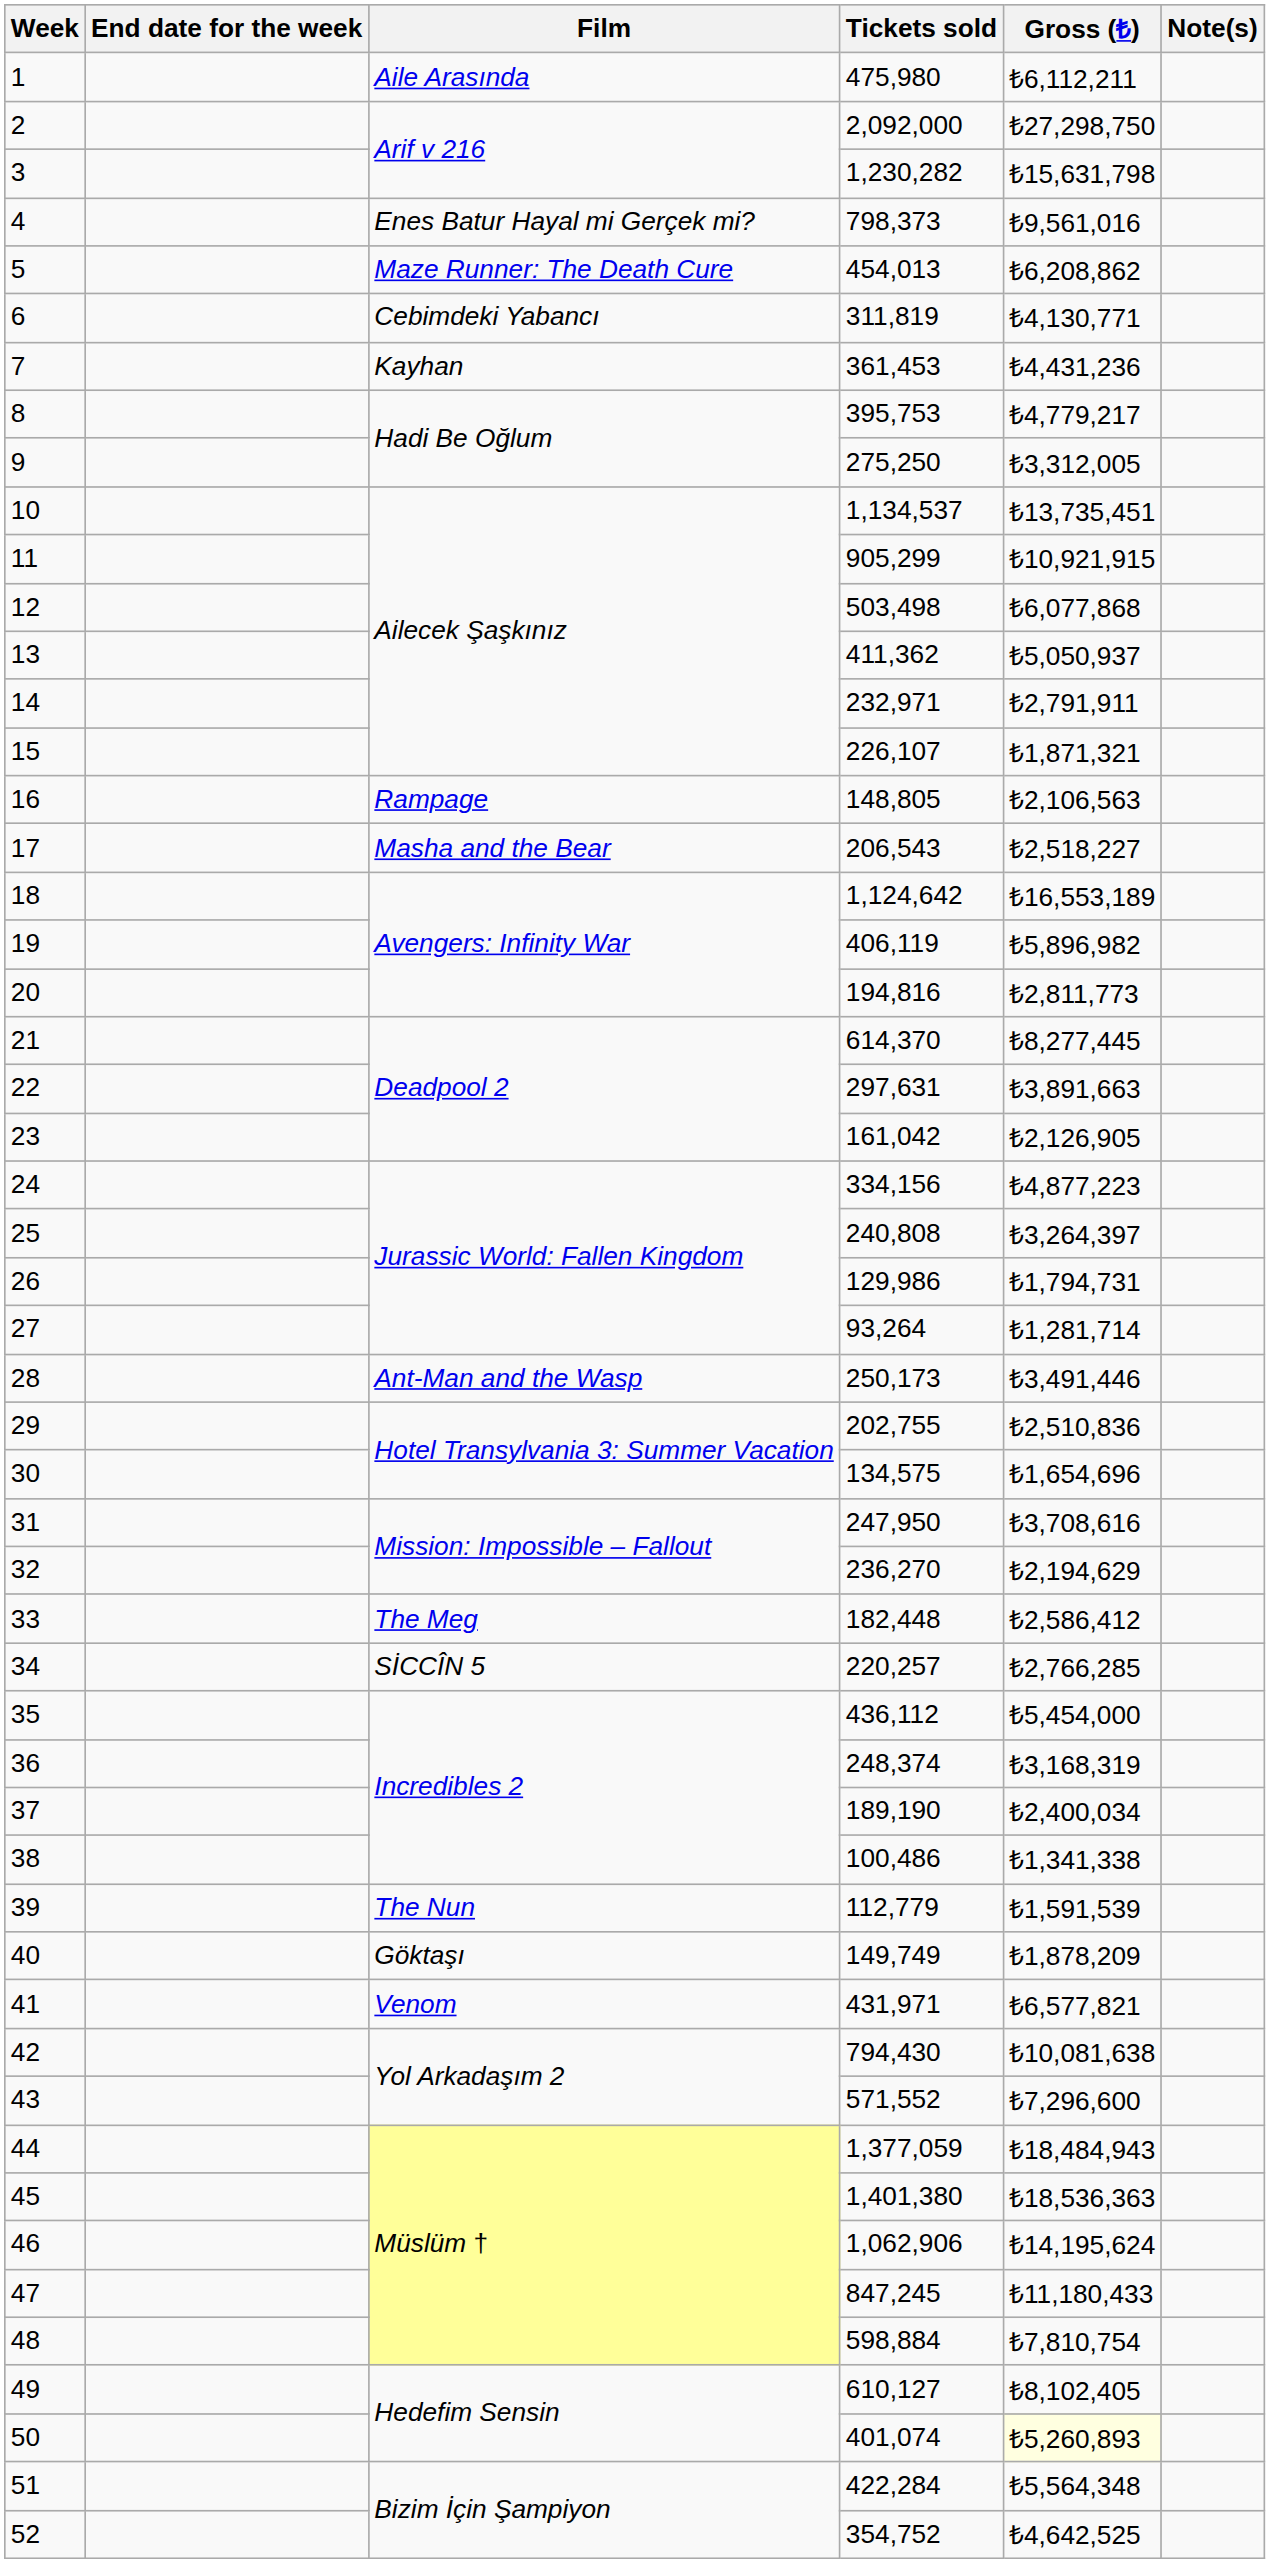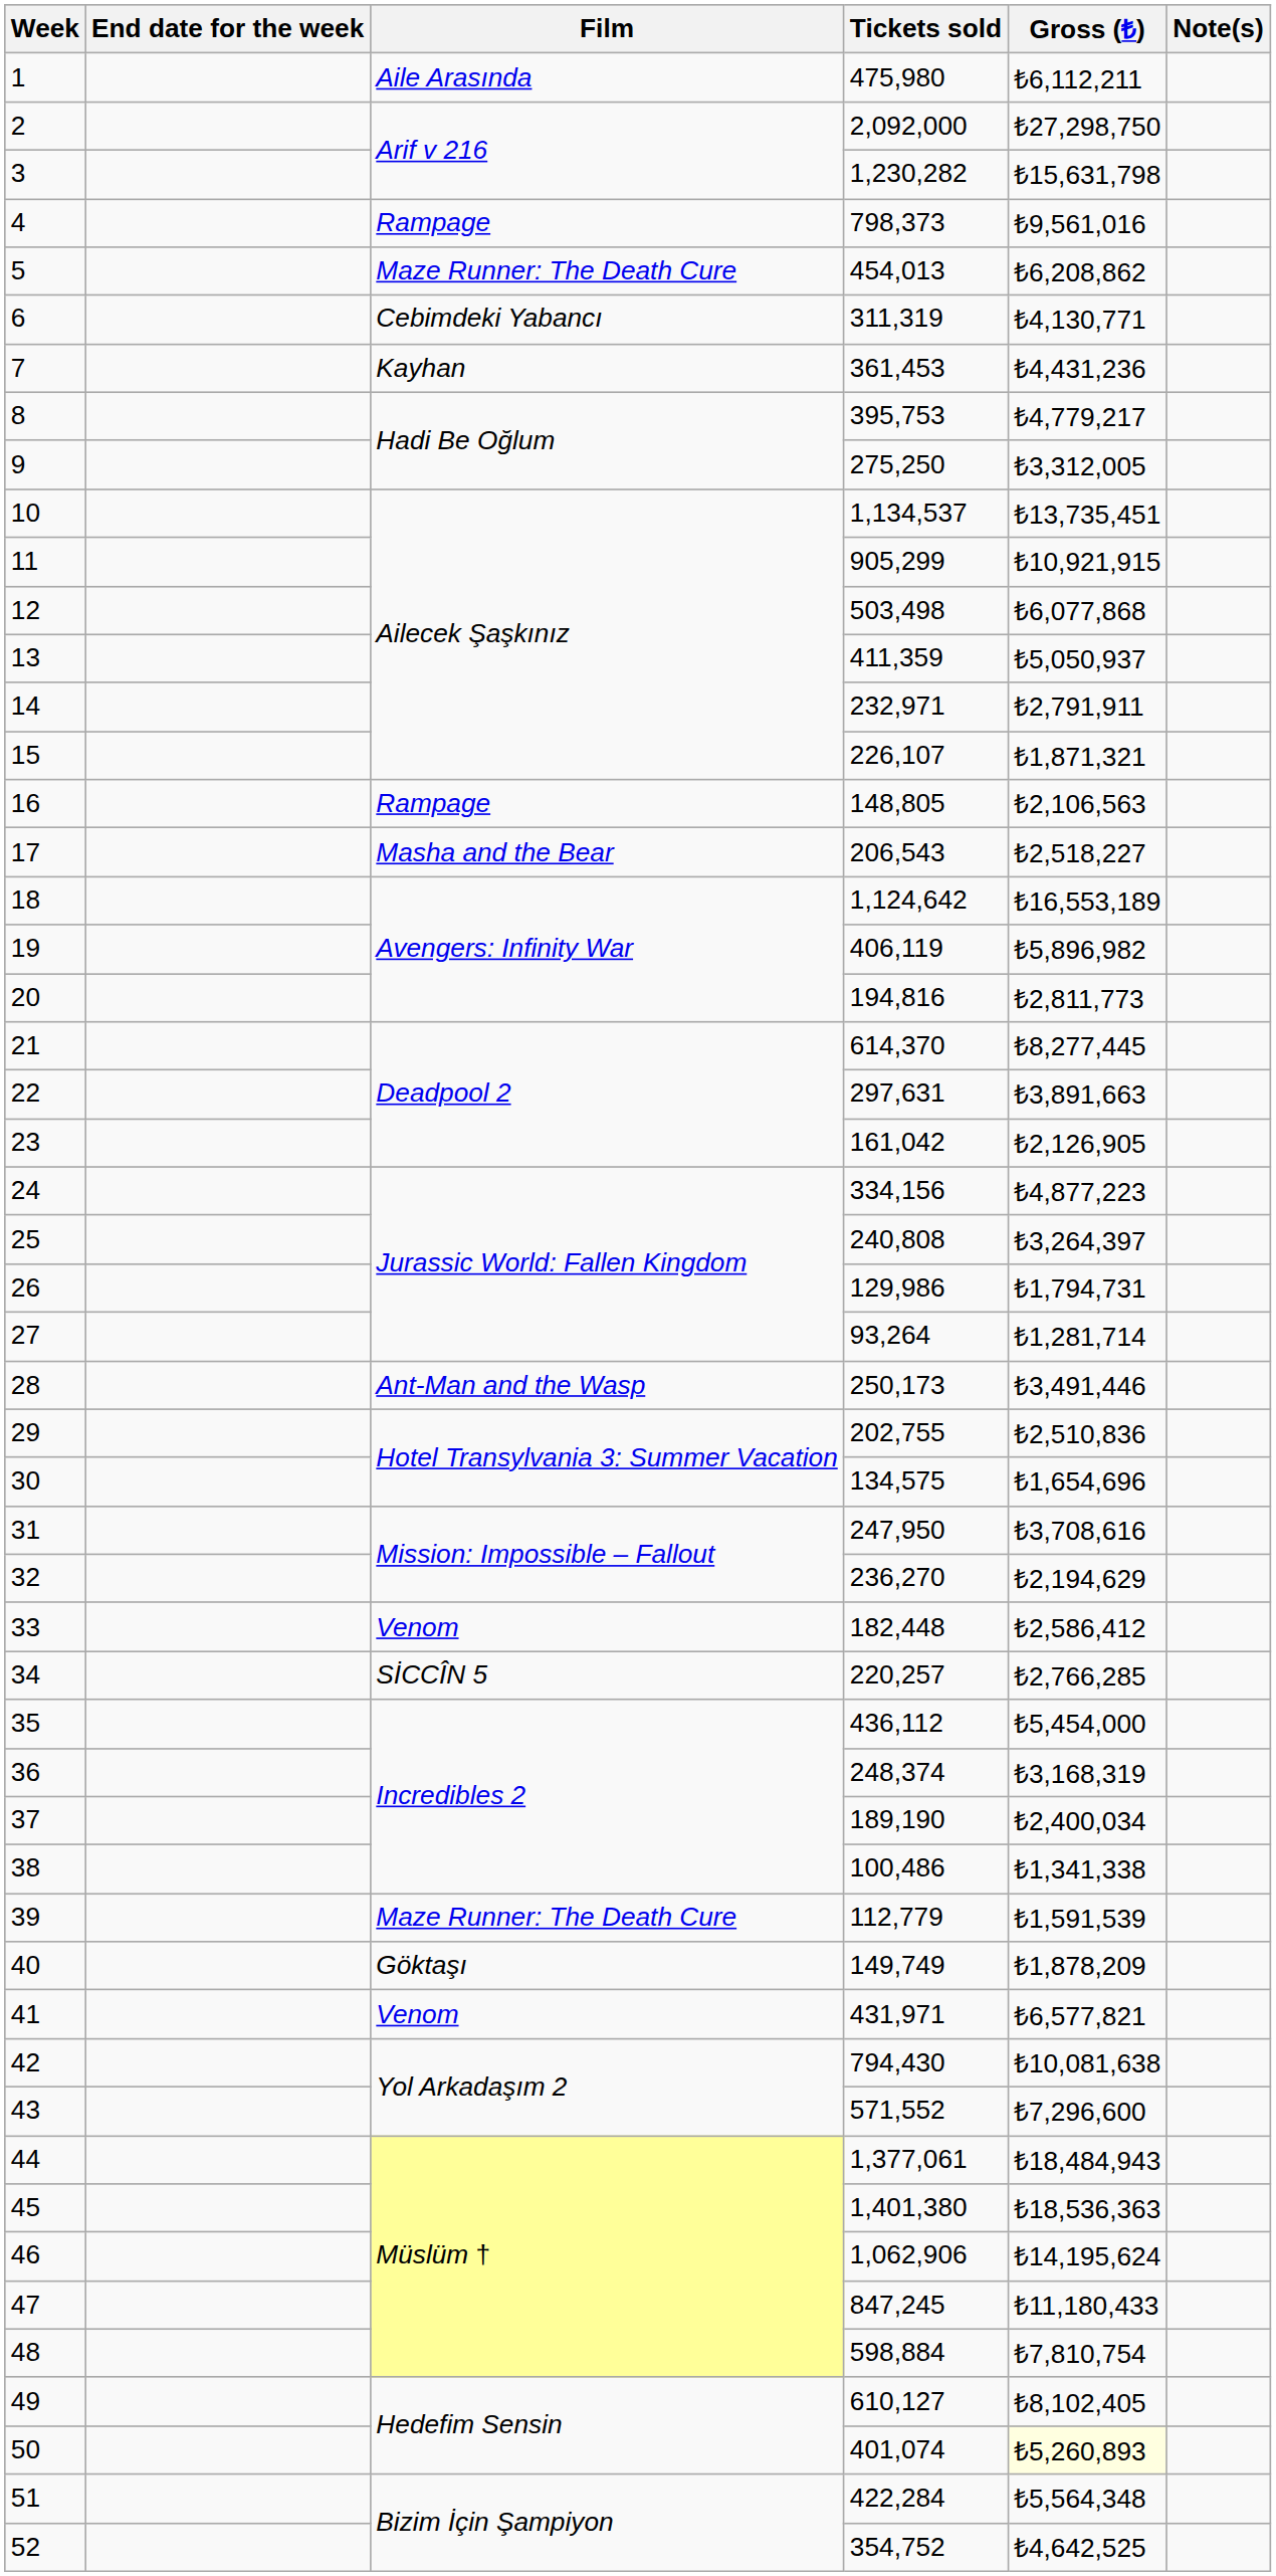4 | Film: Enes Batur Hayal mi Gerçek mi? -> Rampage
6 | Tickets sold: 311,819 -> 311,319
13 | Tickets sold: 411,362 -> 411,359
33 | Film: The Meg -> Venom
39 | Film: The Nun -> Maze Runner: The Death Cure
44 | Tickets sold: 1,377,059 -> 1,377,061
